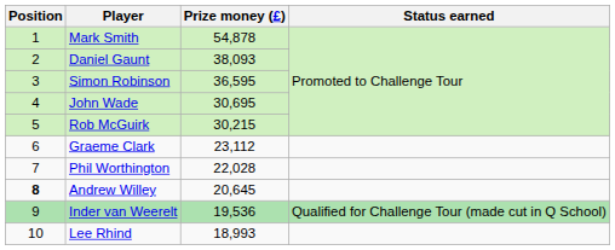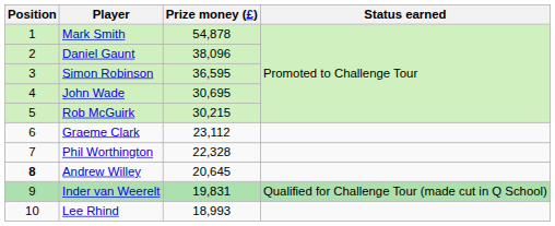Daniel Gaunt | Prize money (£): 38,093 -> 38,096
Phil Worthington | Prize money (£): 22,028 -> 22,328
Inder van Weerelt | Prize money (£): 19,536 -> 19,831
